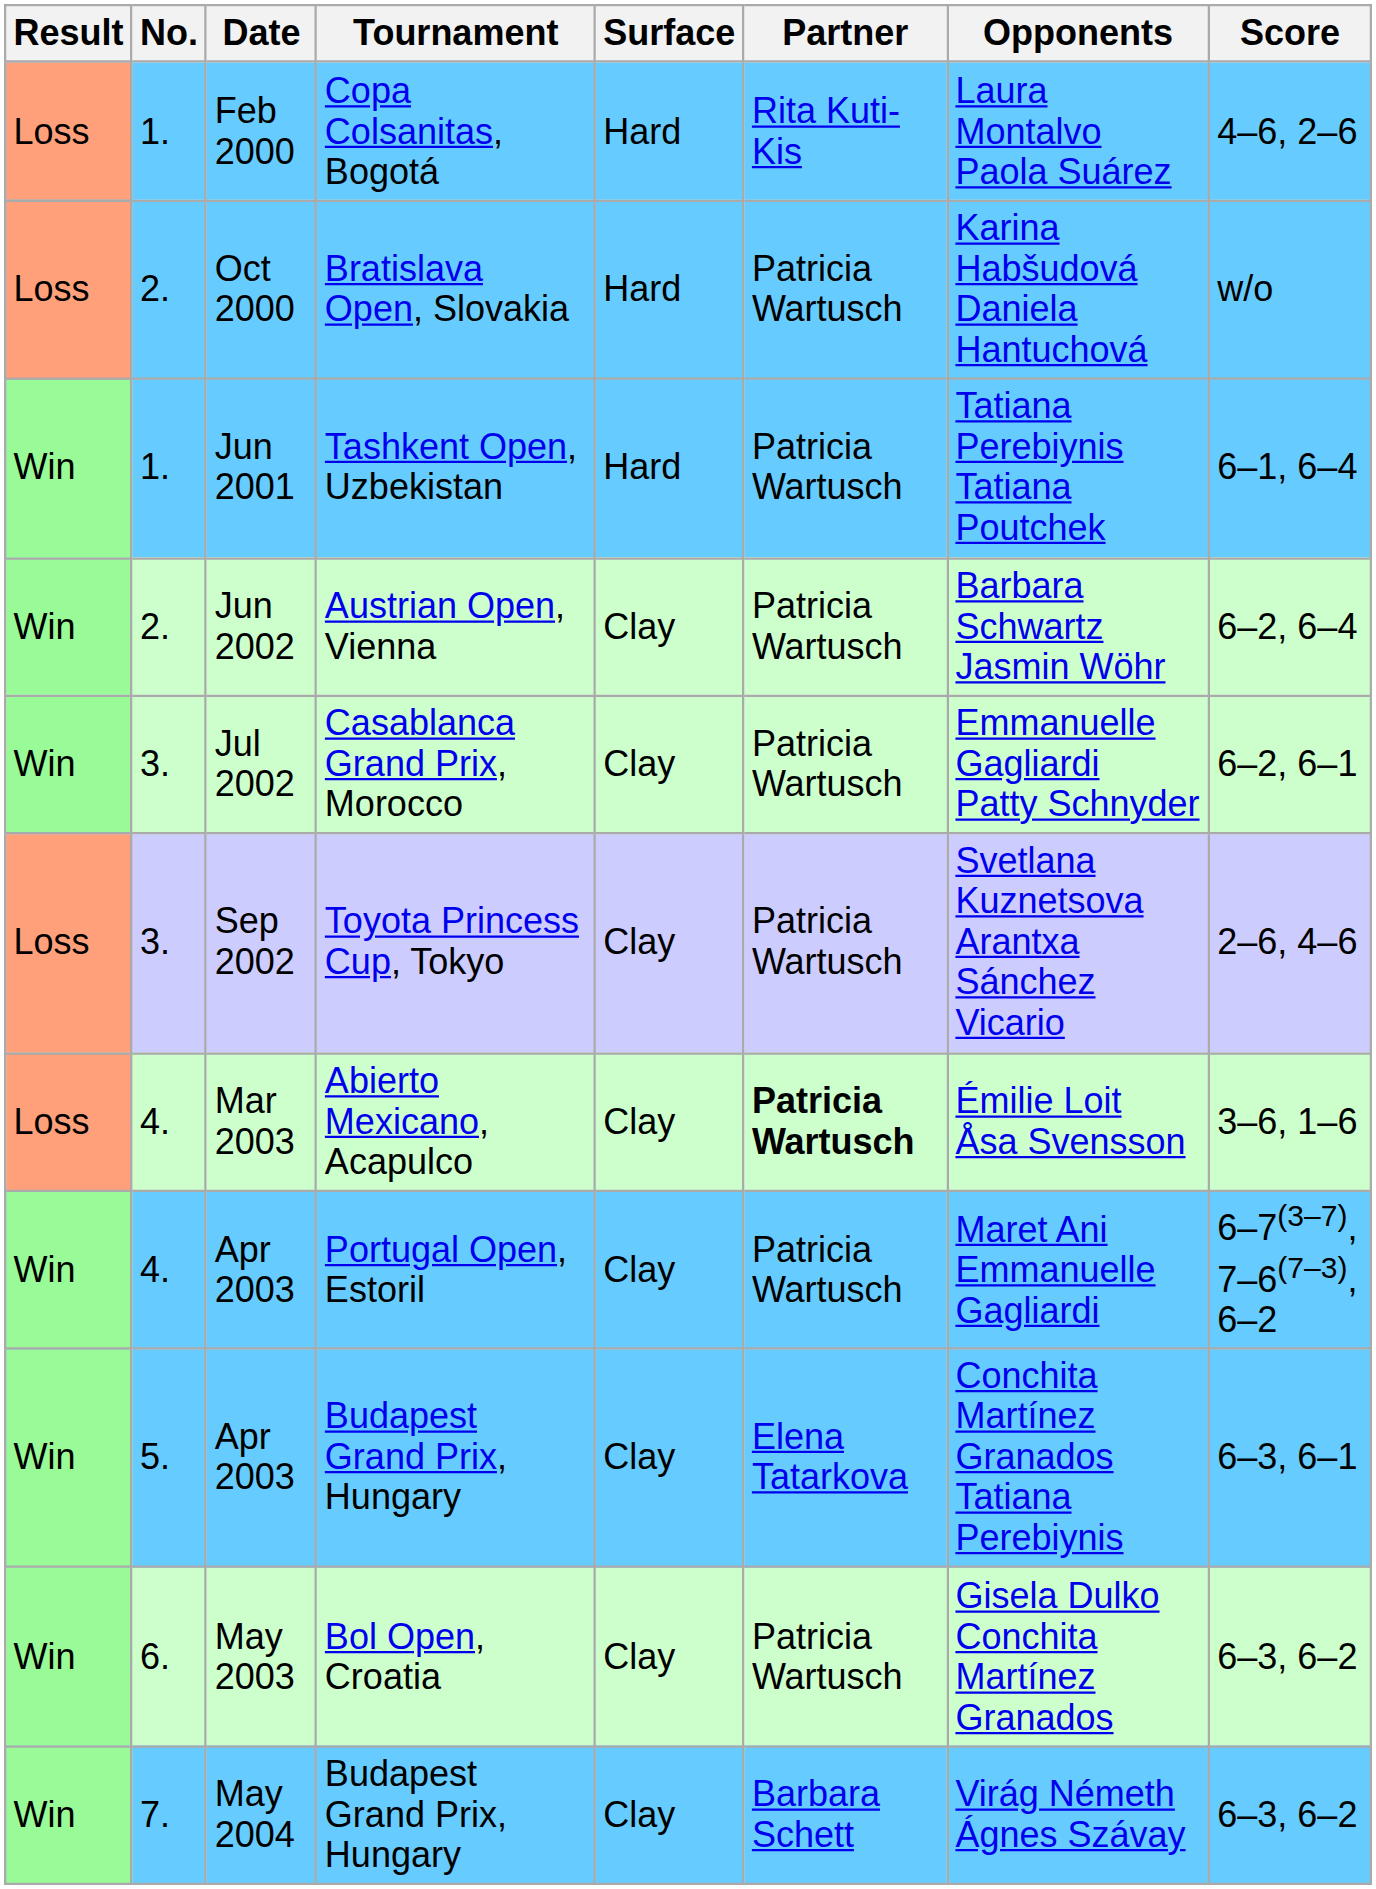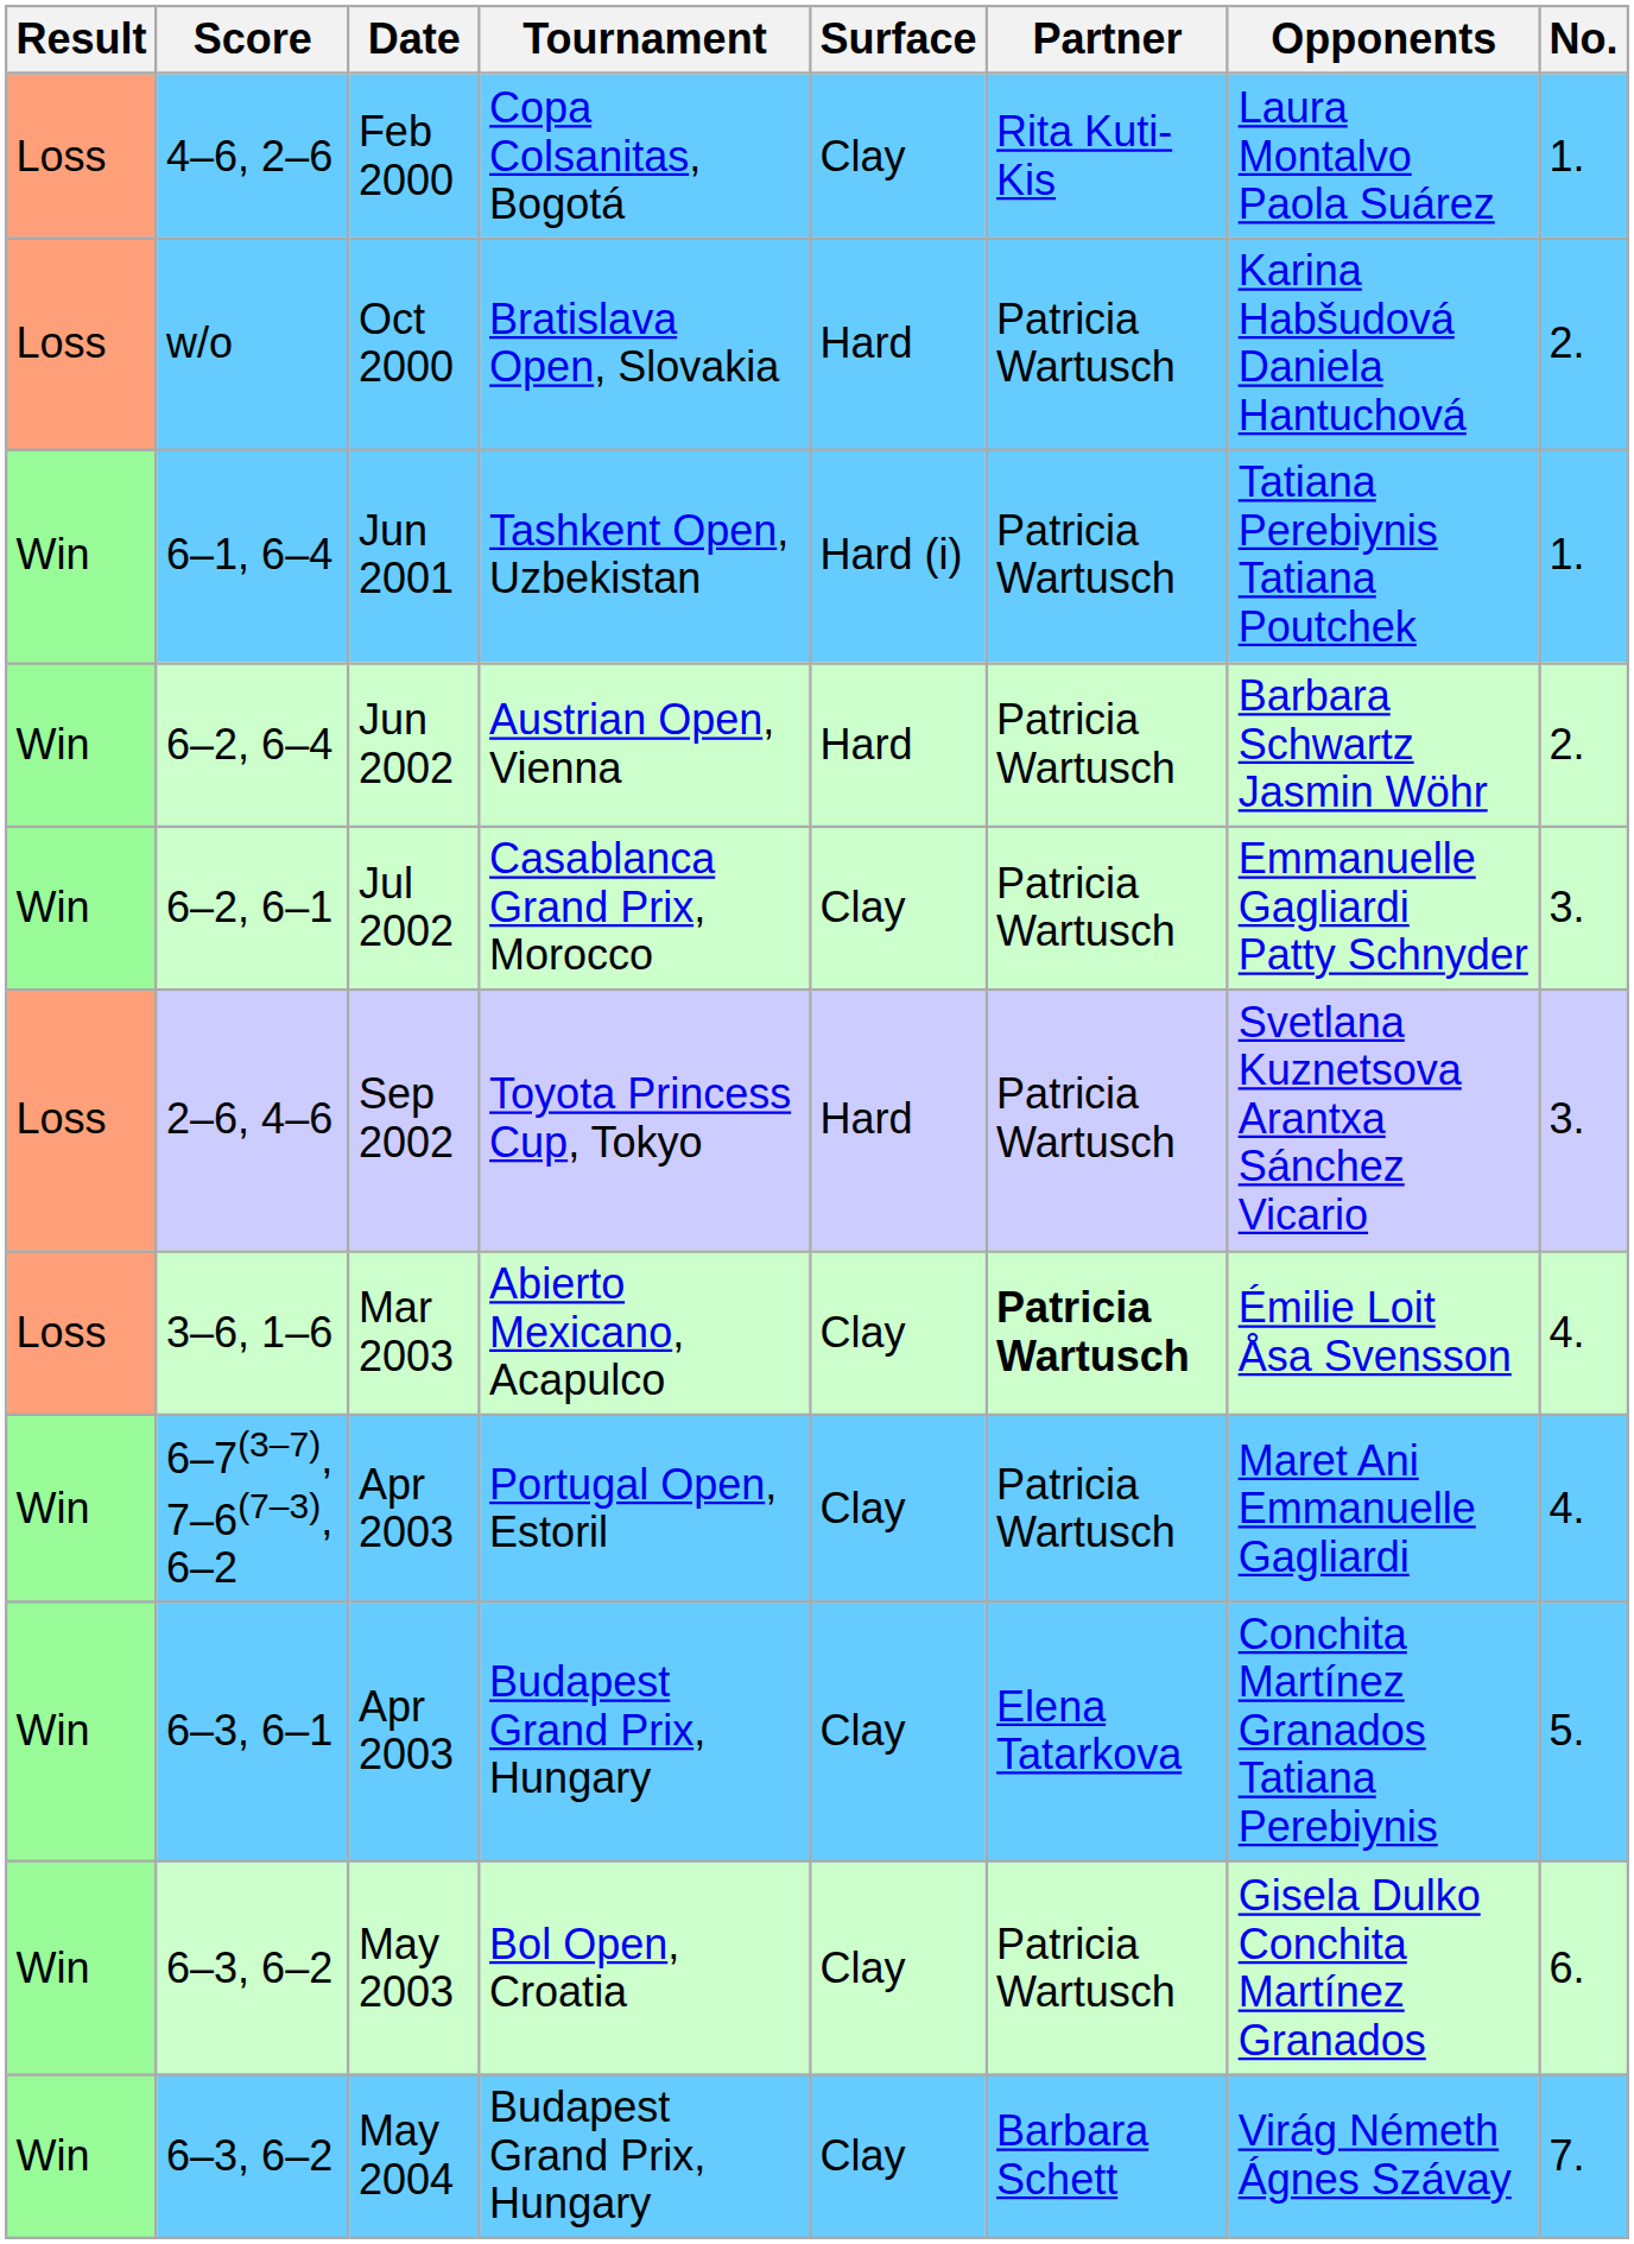columns swapped: No. <-> Score
Feb 2000 | Surface: Hard -> Clay
Jun 2001 | Surface: Hard -> Hard (i)
Jun 2002 | Surface: Clay -> Hard
Sep 2002 | Surface: Clay -> Hard
